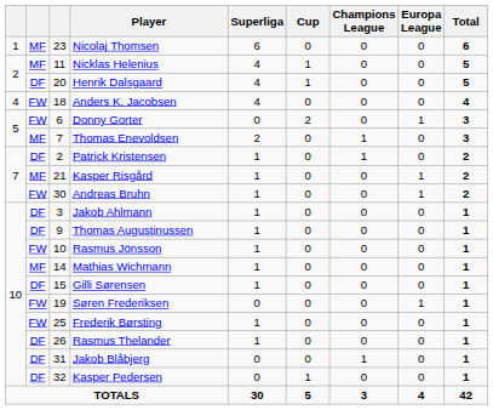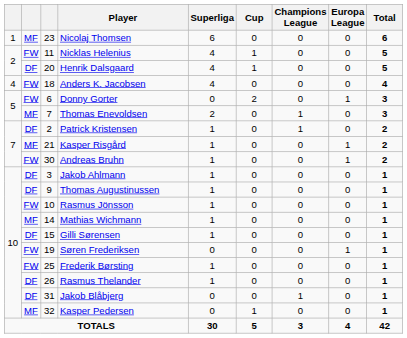Nicklas Helenius | column 2: MF -> FW
Kasper Pedersen | column 2: DF -> MF
